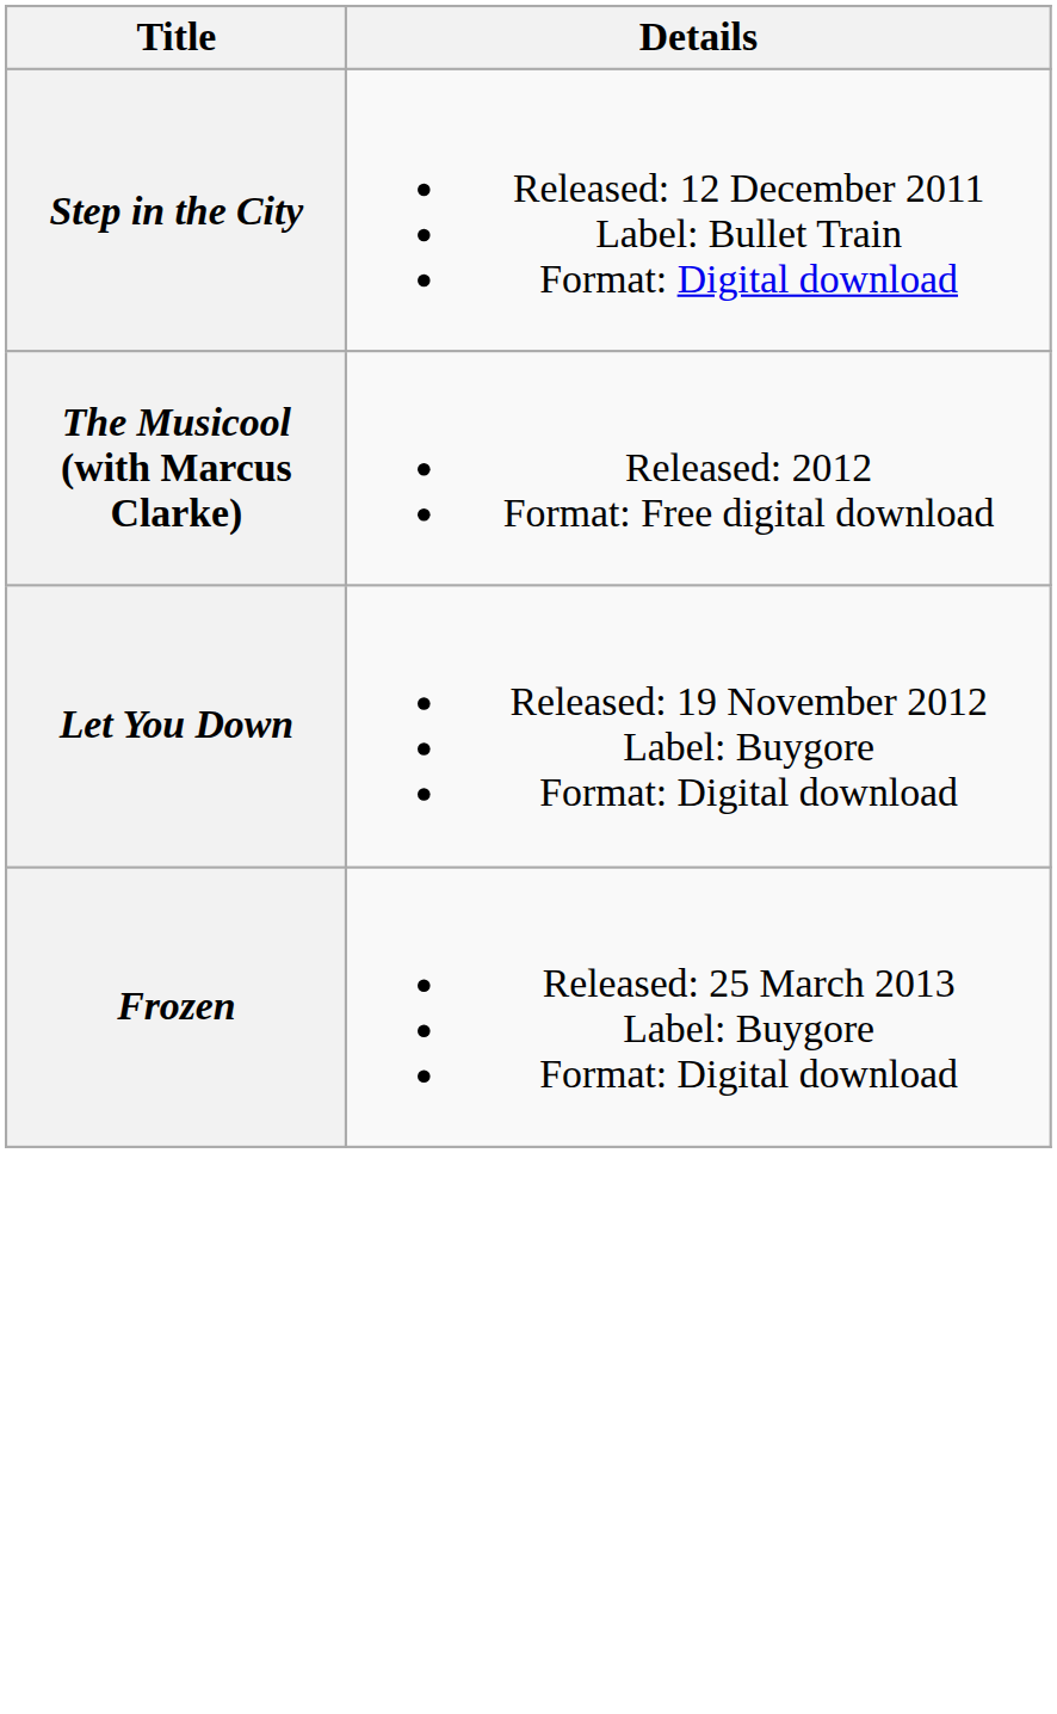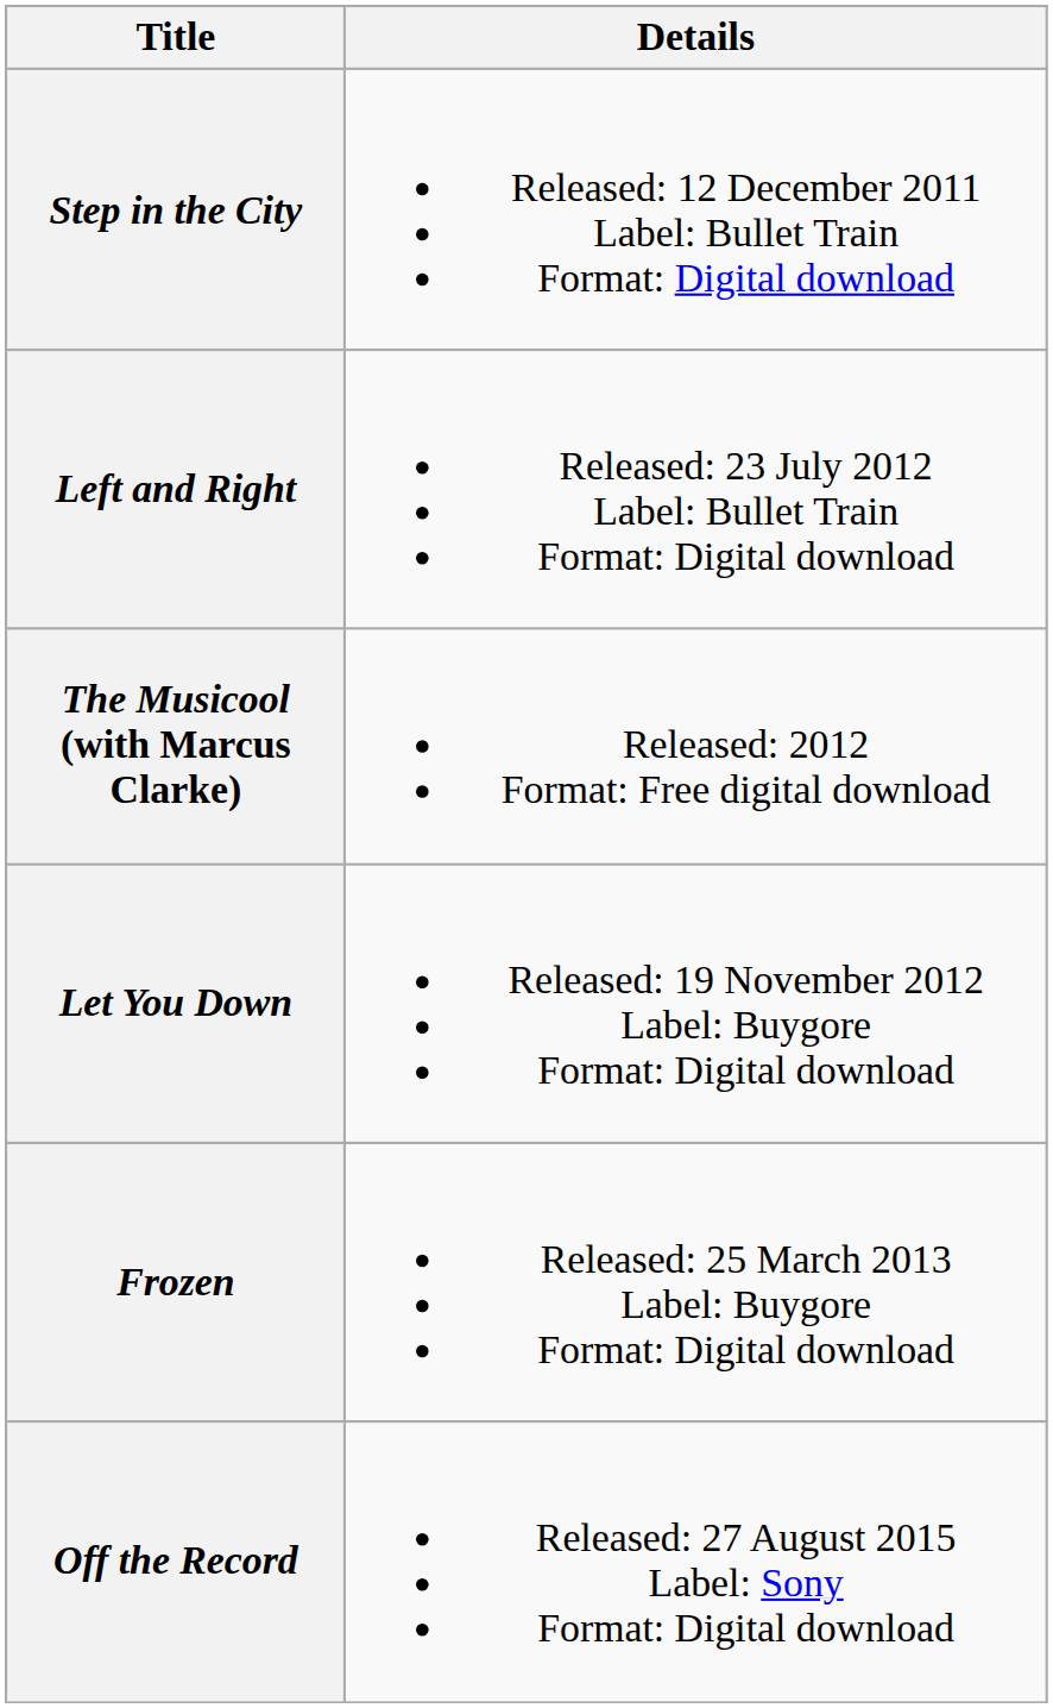+ row: Left and Right | Released: 23 July 2012 Label: Bullet Train Format: Digital download
+ row: Off the Record | Released: 27 August 2015 Label: Sony Format: Digital download
